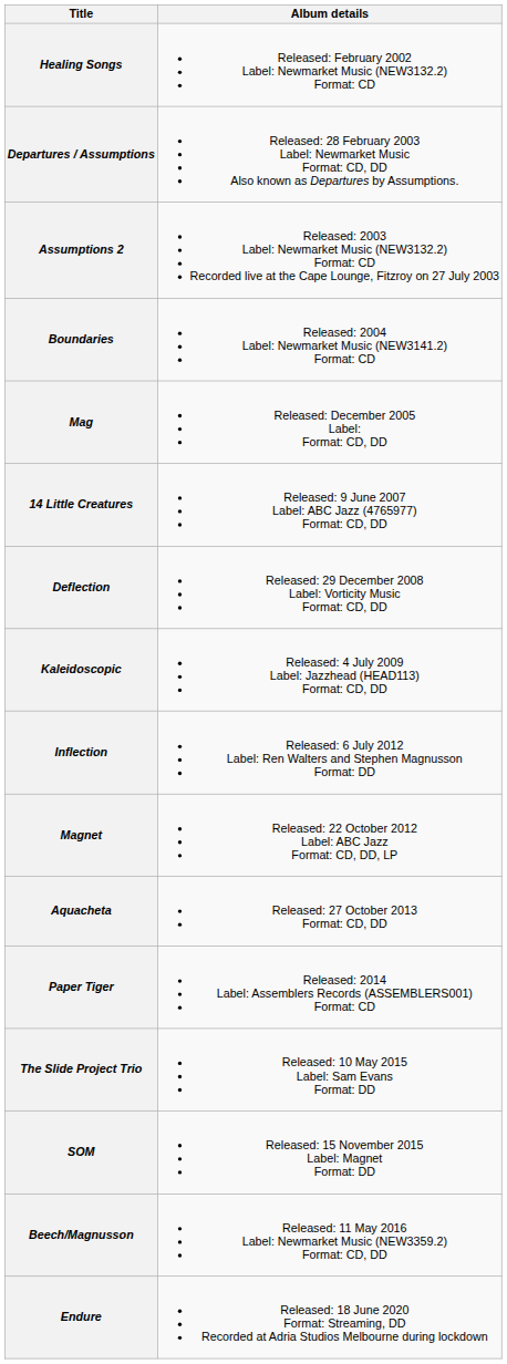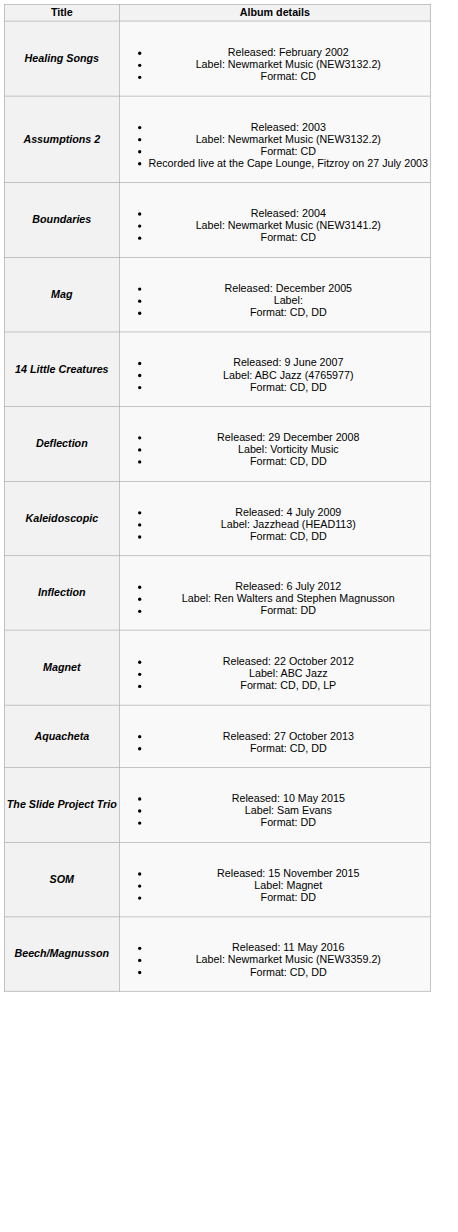- row: Departures / Assumptions | Released: 28 February 2003 Label: Newmarket Music Format: CD, DD Also known as Departures by Assumptions.
- row: Paper Tiger | Released: 2014 Label: Assemblers Records (ASSEMBLERS001) Format: CD
- row: Endure | Released: 18 June 2020 Format: Streaming, DD Recorded at Adria Studios Melbourne during lockdown
